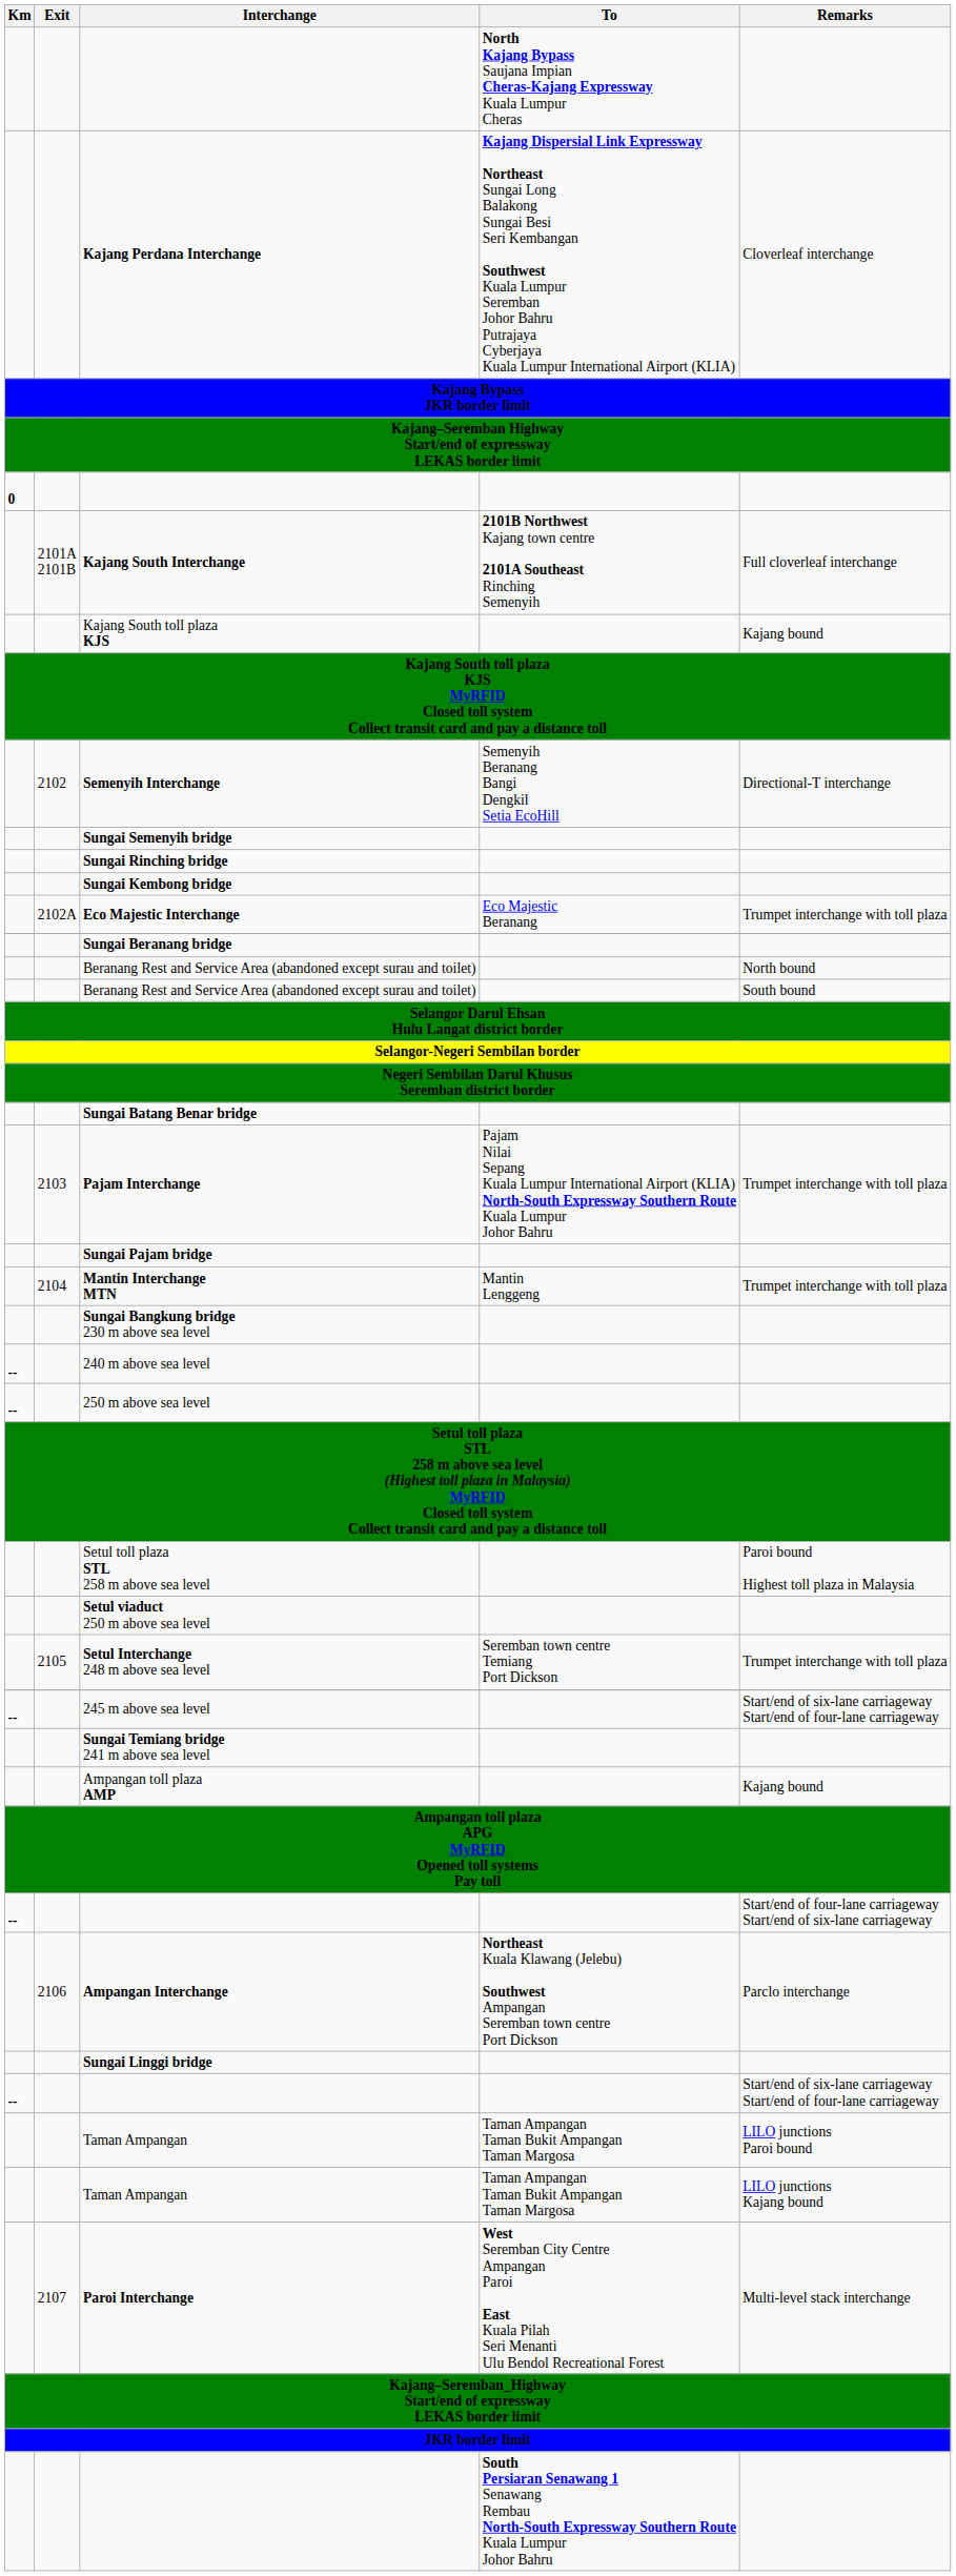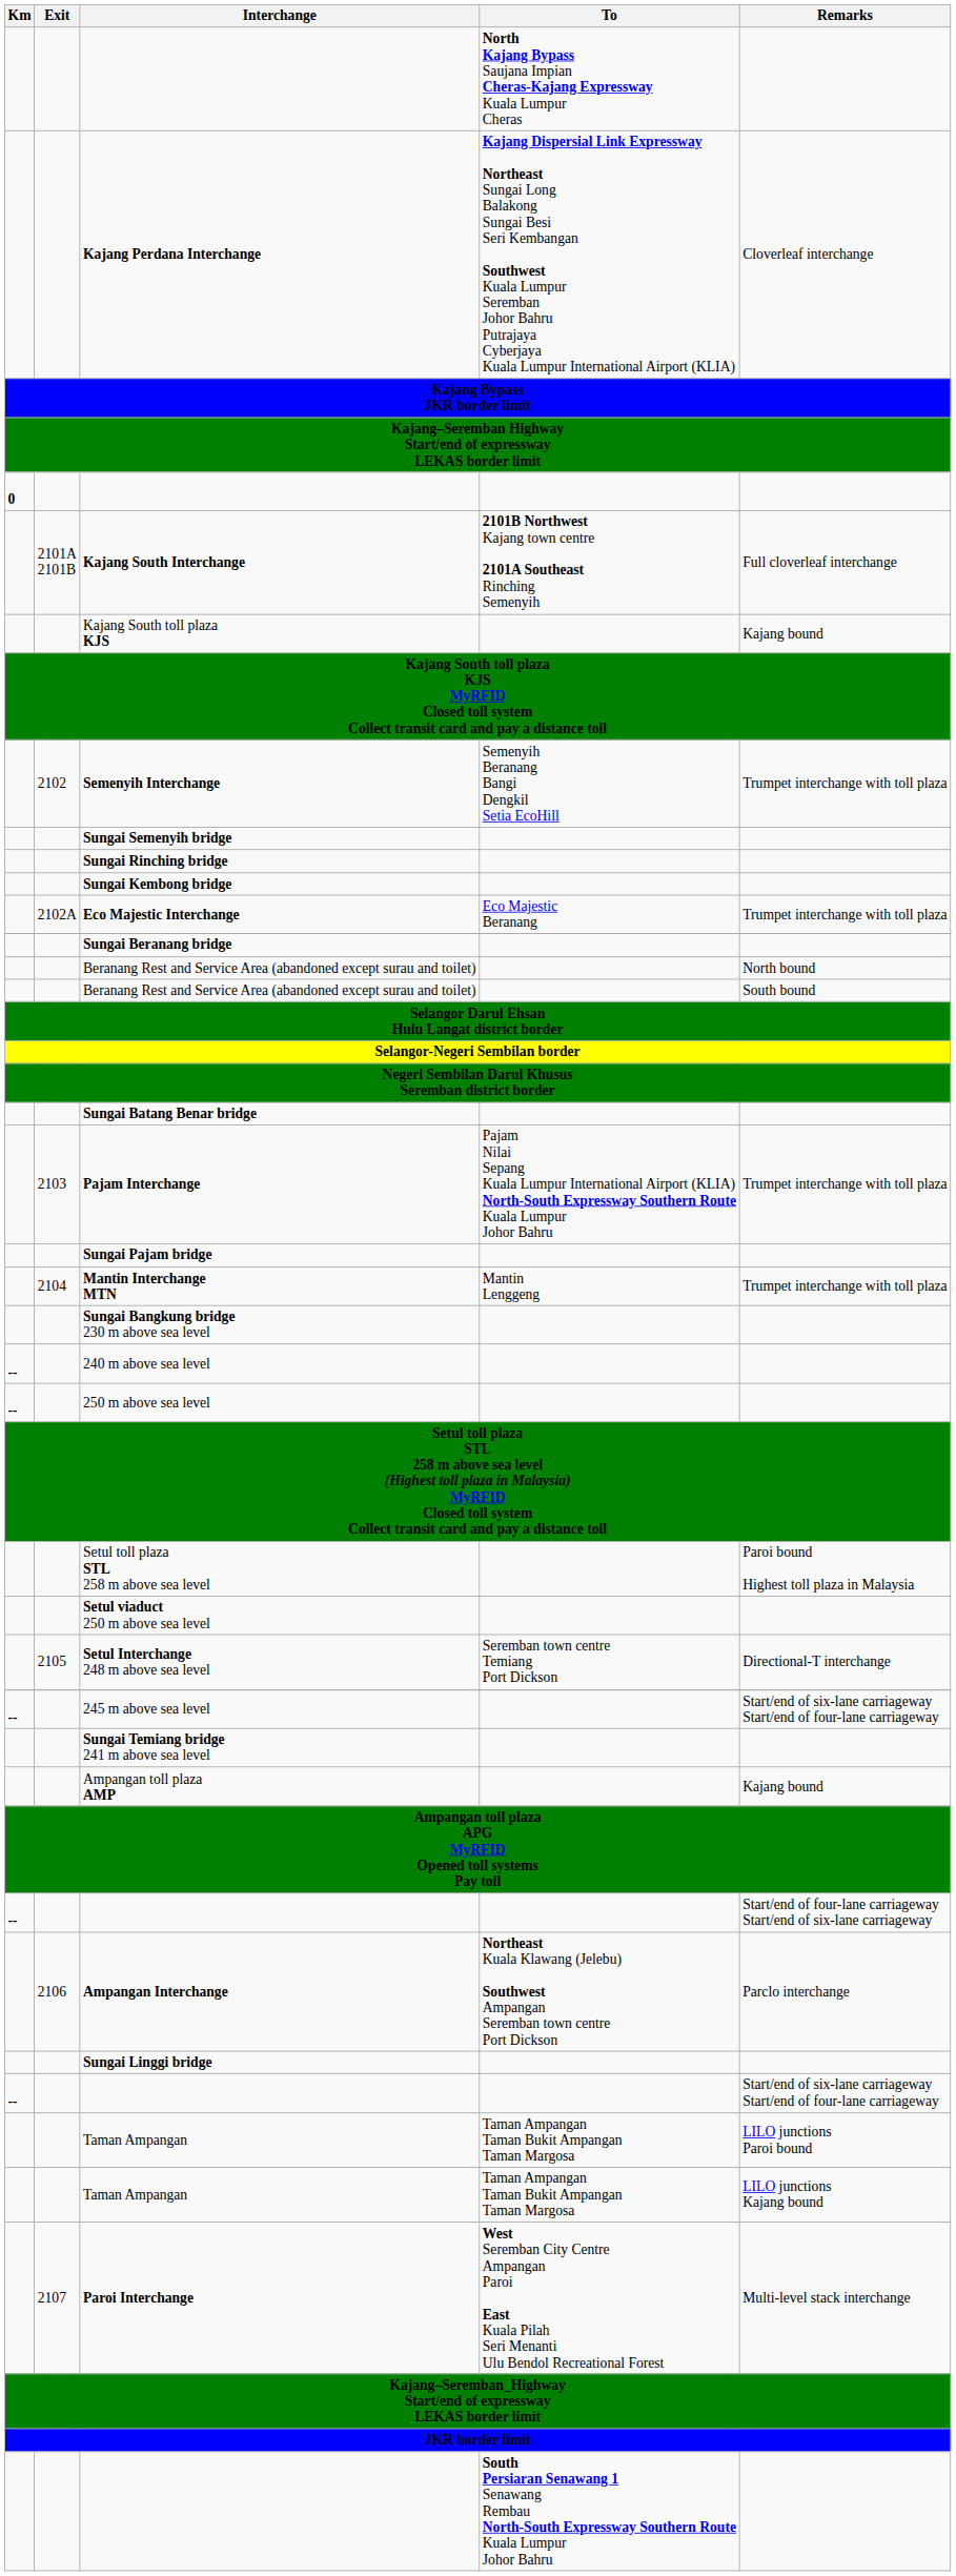Semenyih Interchange | Remarks: Directional-T interchange -> Trumpet interchange with toll plaza
Setul Interchange 248 m above sea level | Remarks: Trumpet interchange with toll plaza -> Directional-T interchange
